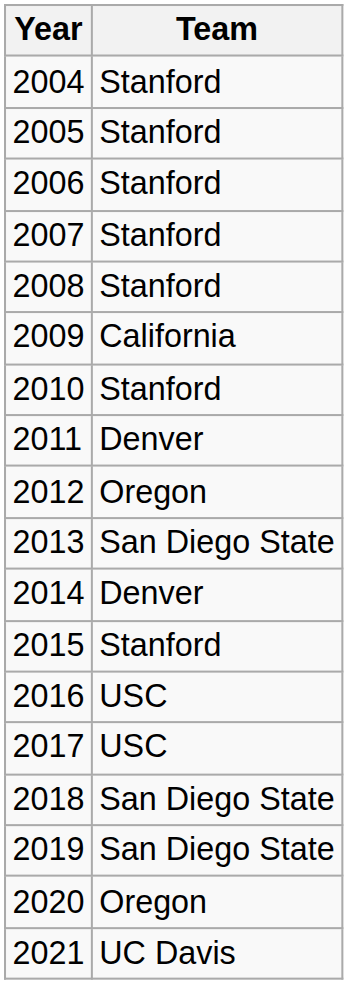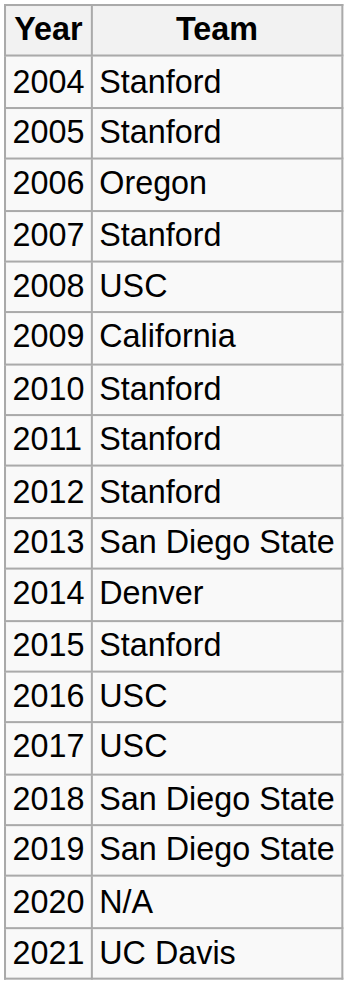2006 | Team: Stanford -> Oregon
2008 | Team: Stanford -> USC
2011 | Team: Denver -> Stanford
2012 | Team: Oregon -> Stanford
2020 | Team: Oregon -> N/A
